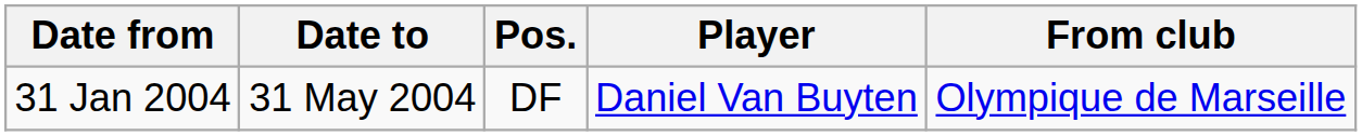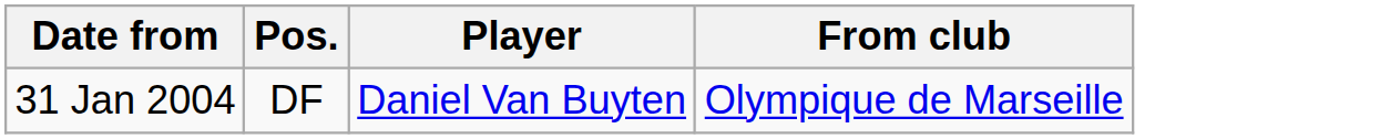- column: Date to | 31 May 2004
